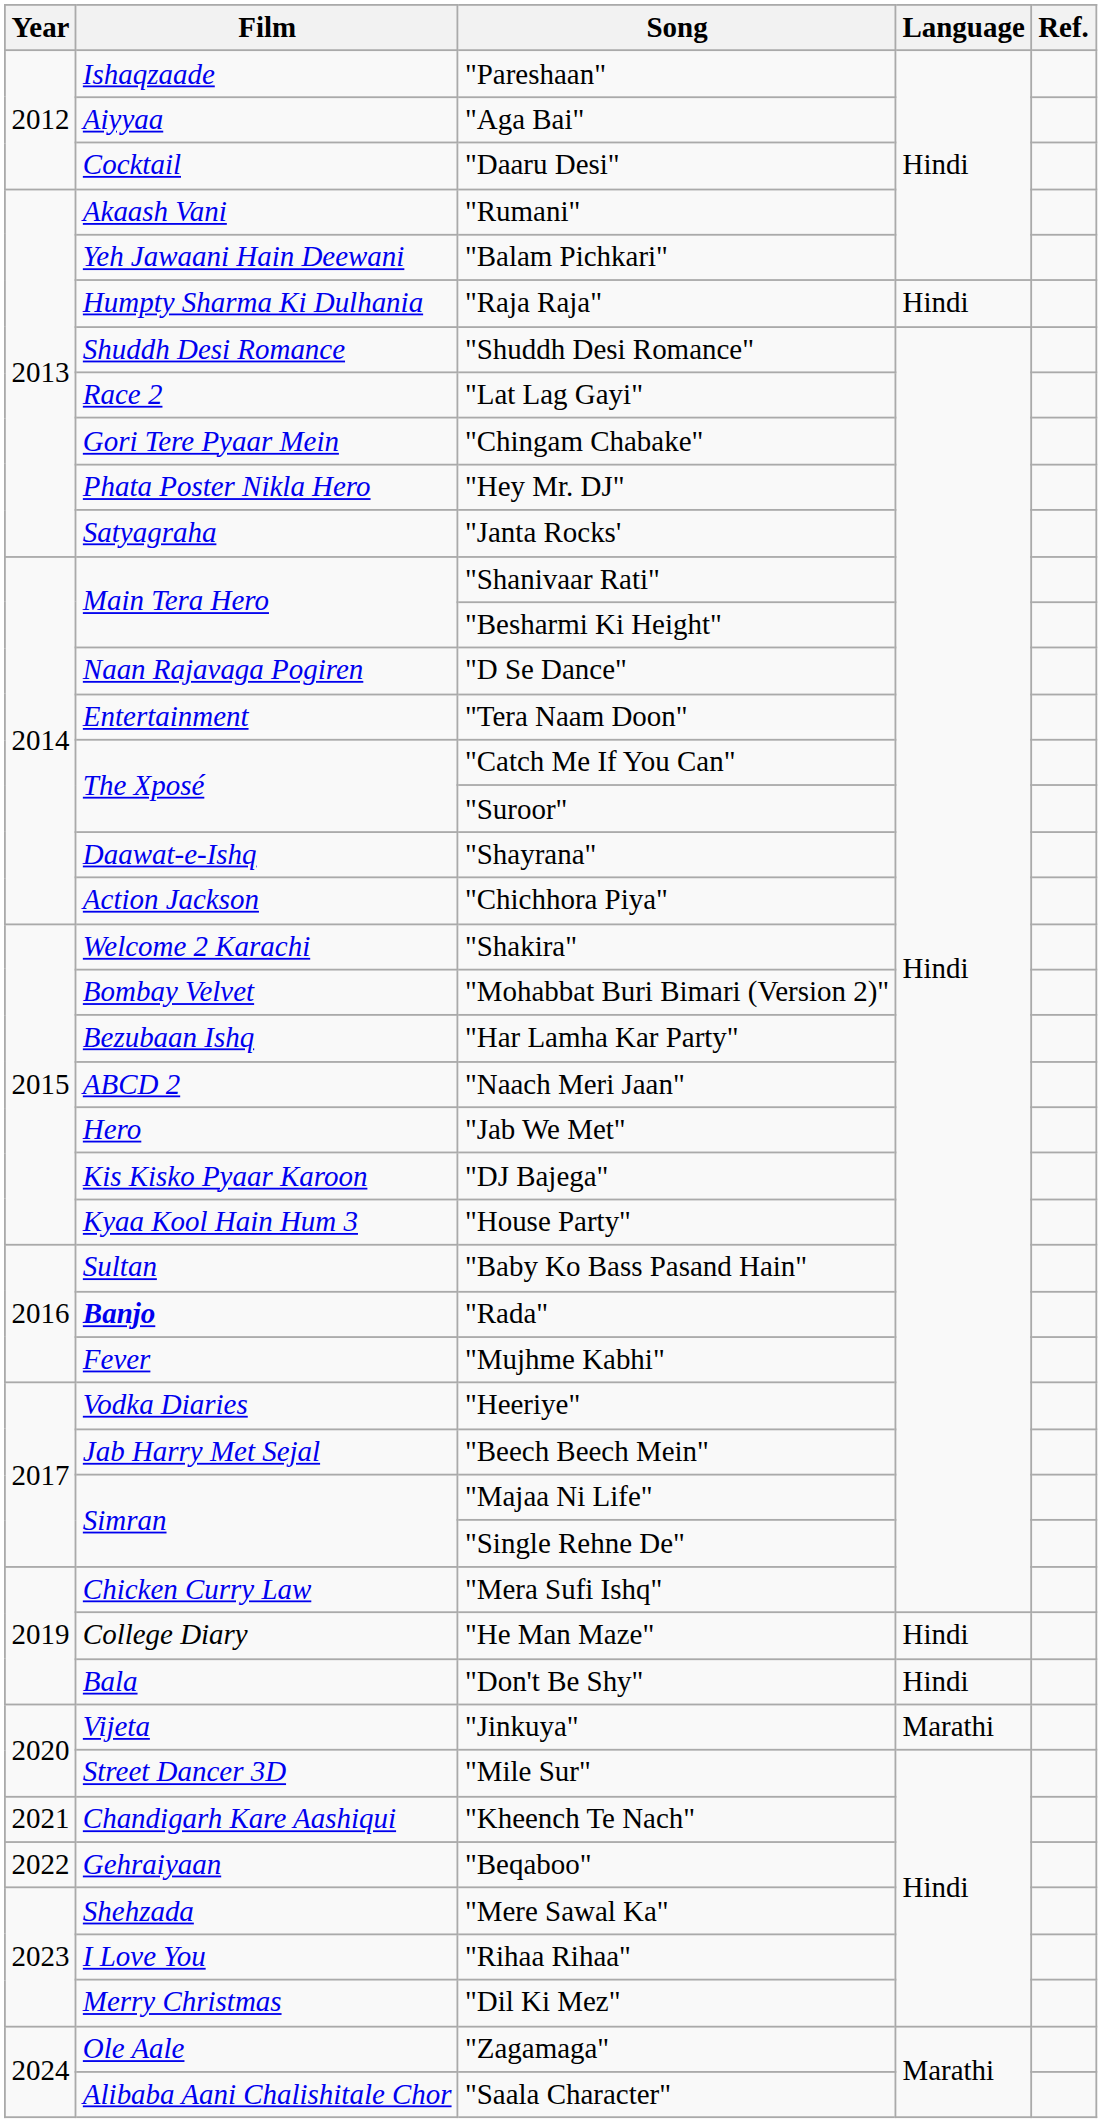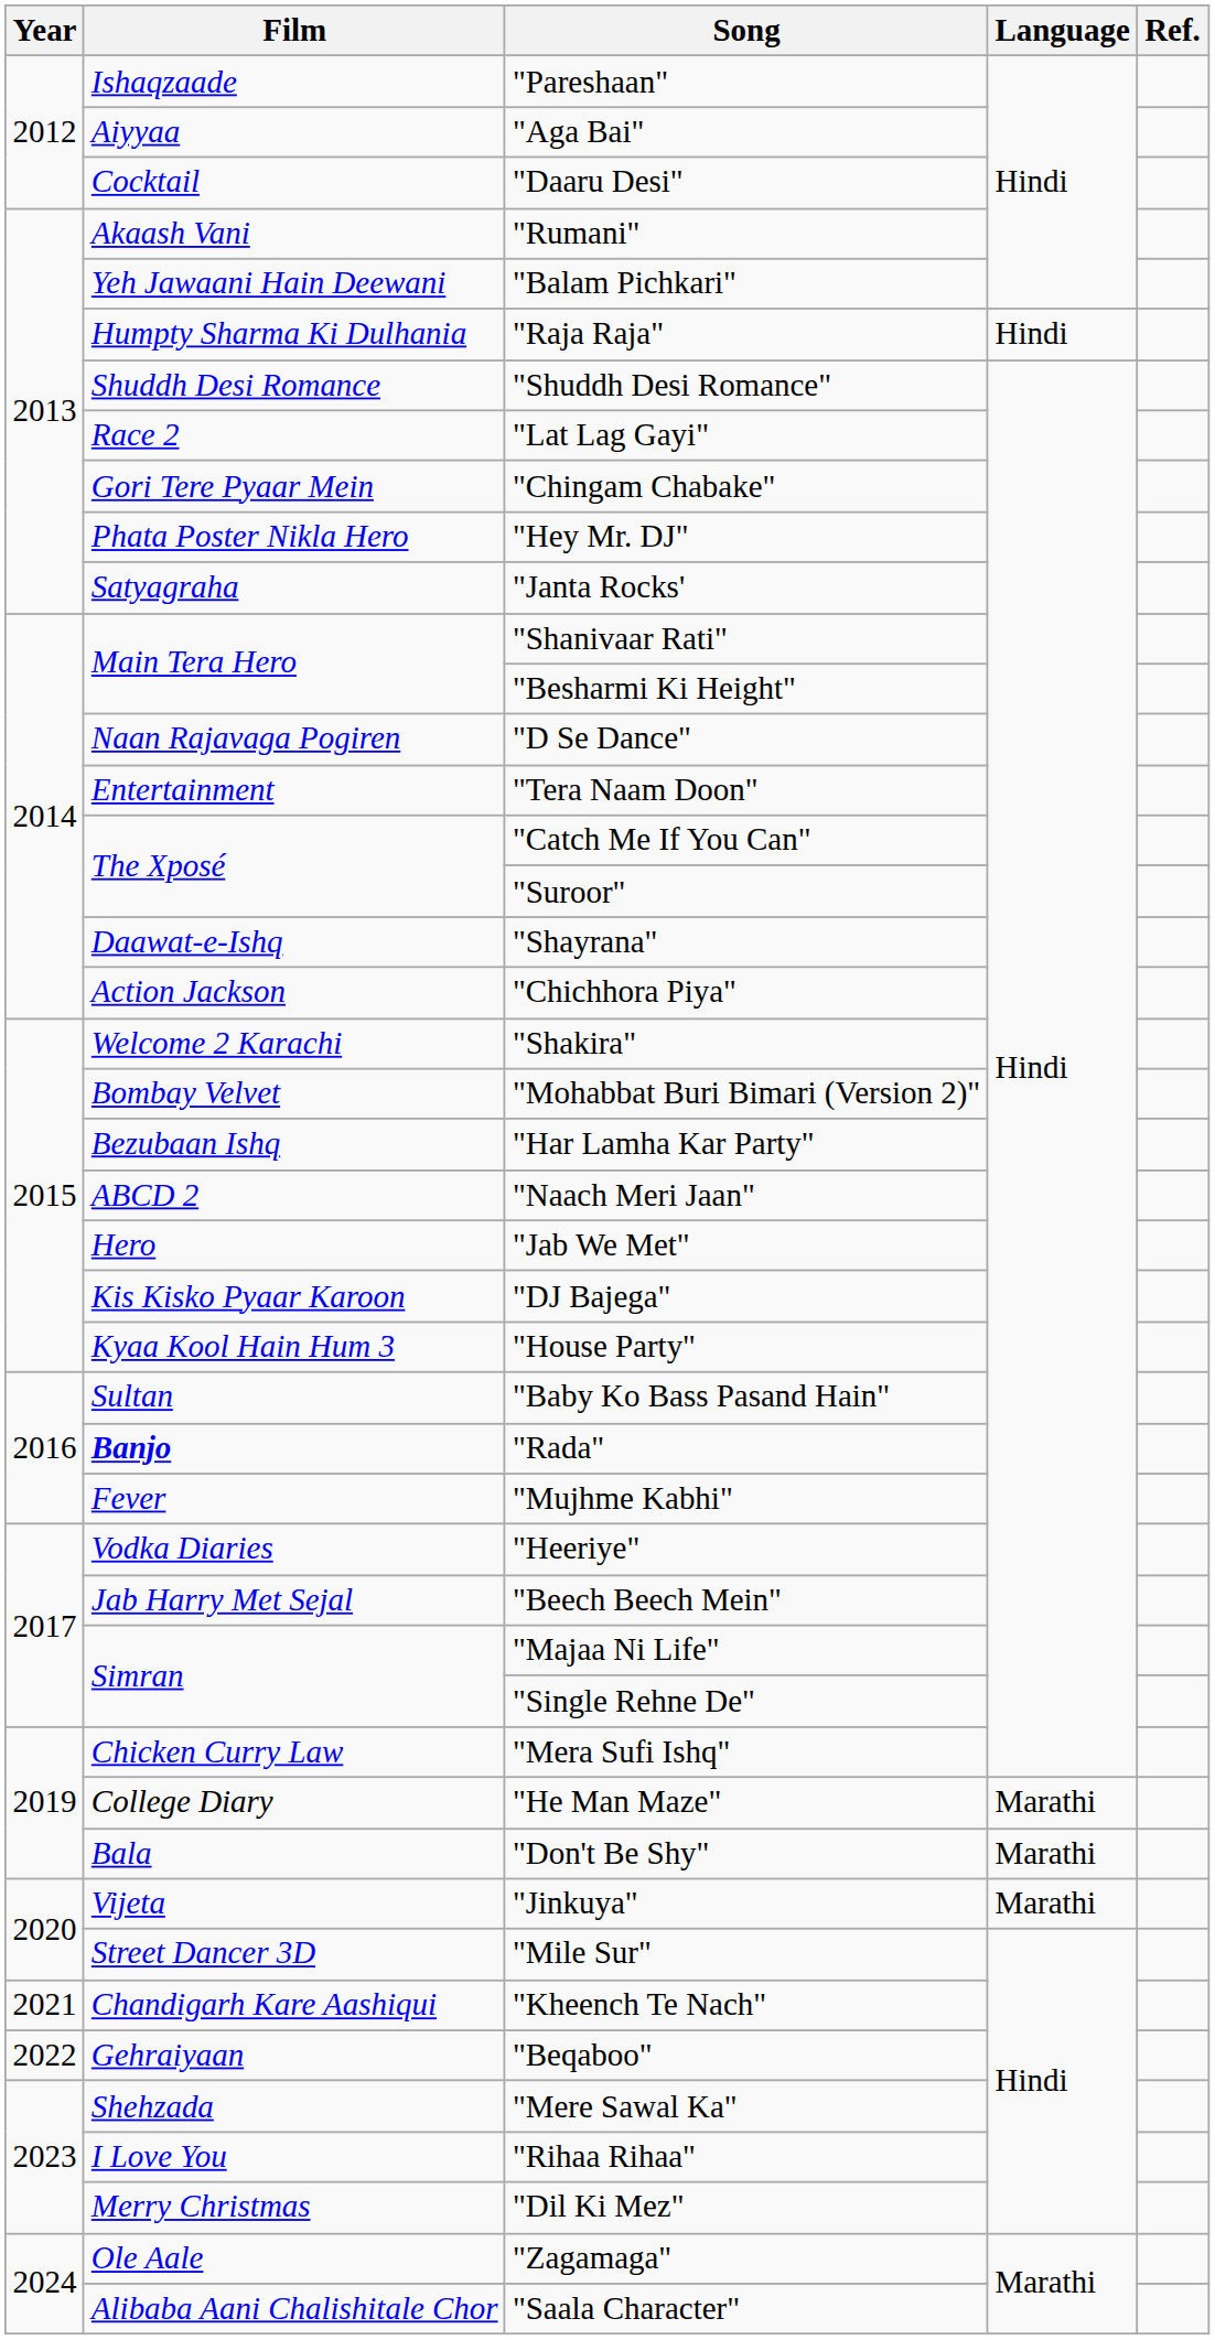"He Man Maze" | Language: Hindi -> Marathi
"Don't Be Shy" | Language: Hindi -> Marathi
